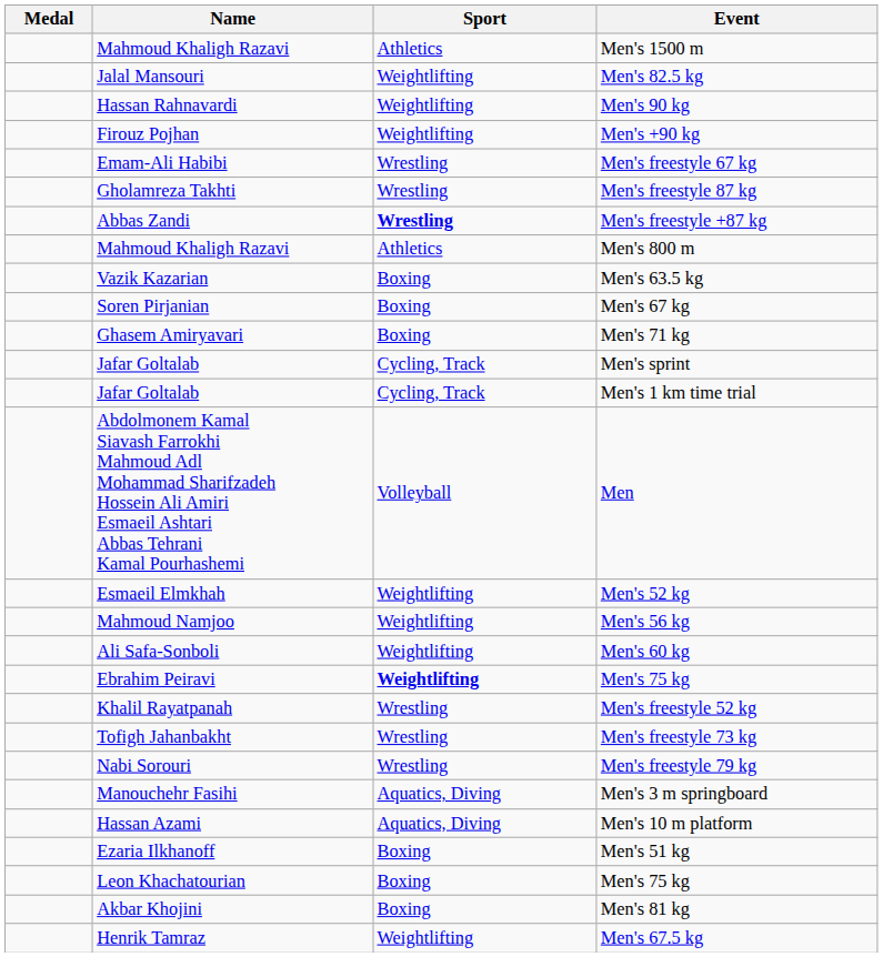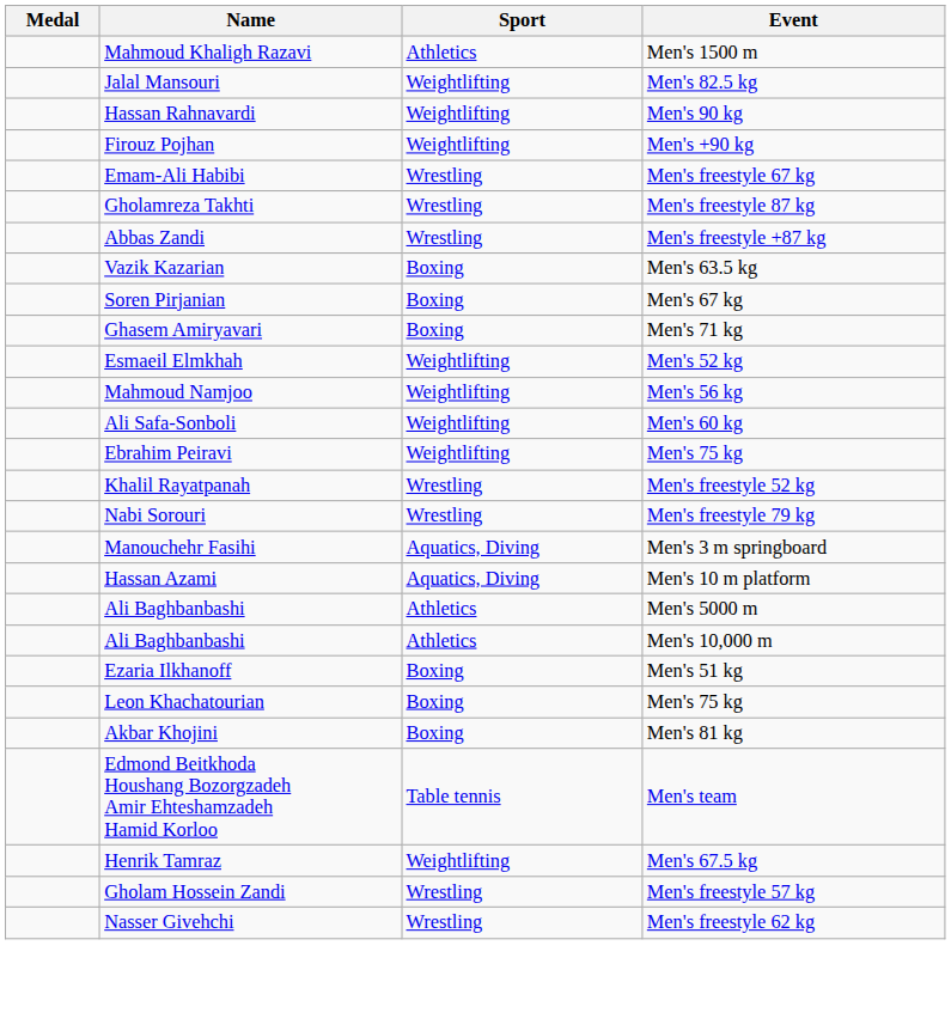Men's freestyle +87 kg | Sport: bold -> normal
- row: Mahmoud Khaligh Razavi | Athletics | Men's 800 m
- row: Jafar Goltalab | Cycling, Track | Men's sprint
- row: Jafar Goltalab | Cycling, Track | Men's 1 km time trial
- row: Abdolmonem Kamal Siavash Farrokhi Mahmoud Adl Mohammad Sharifzadeh Hossein Ali Amiri Esmaeil Ashtari Abbas Tehrani Kamal Pourhashemi | Volleyball | Men
Ebrahim Peiravi / Men's 75 kg | Sport: bold -> normal
- row: Tofigh Jahanbakht | Wrestling | Men's freestyle 73 kg
+ row: Ali Baghbanbashi | Athletics | Men's 5000 m
+ row: Ali Baghbanbashi | Athletics | Men's 10,000 m
+ row: Edmond Beitkhoda Houshang Bozorgzadeh Amir Ehteshamzadeh Hamid Korloo | Table tennis | Men's team
+ row: Gholam Hossein Zandi | Wrestling | Men's freestyle 57 kg
+ row: Nasser Givehchi | Wrestling | Men's freestyle 62 kg
